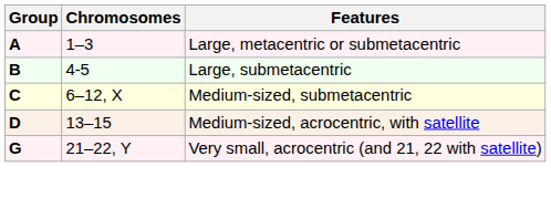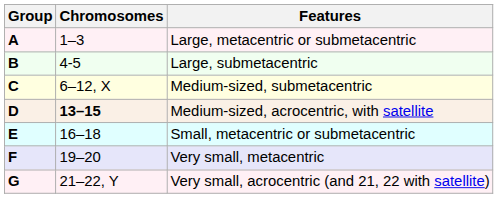Medium-sized, acrocentric, with satellite | Chromosomes: normal -> bold
+ row: E | 16–18 | Small, metacentric or submetacentric
+ row: F | 19–20 | Very small, metacentric
